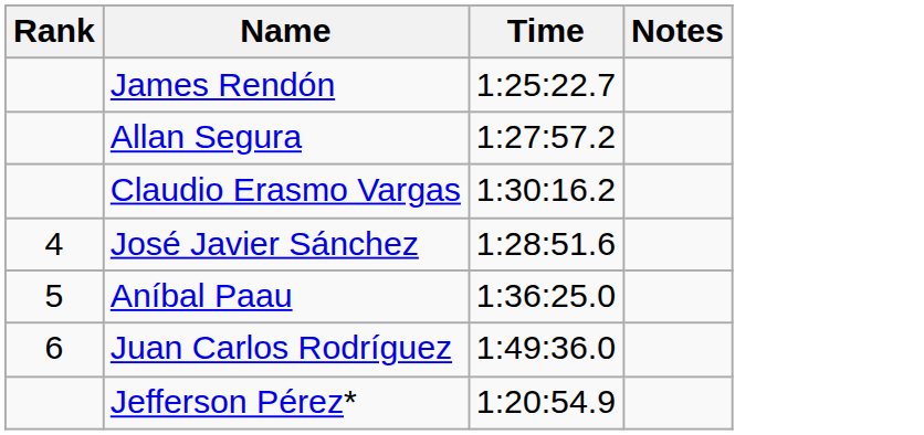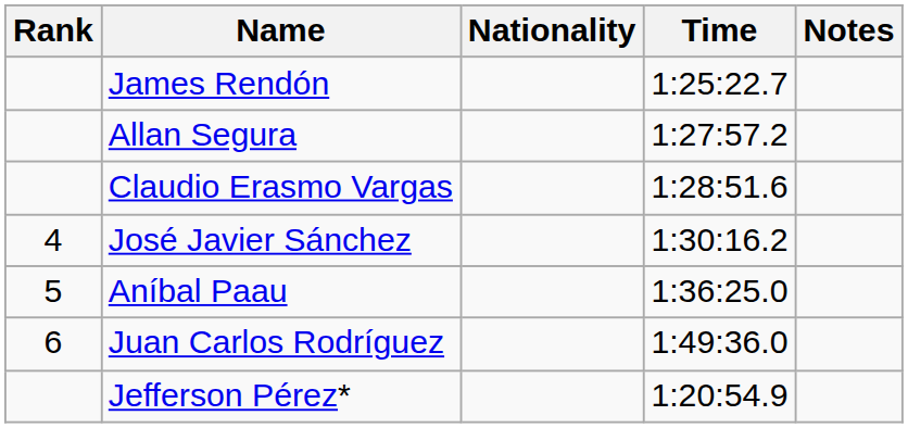+ column: Nationality
Claudio Erasmo Vargas | Time: 1:30:16.2 -> 1:28:51.6
José Javier Sánchez | Time: 1:28:51.6 -> 1:30:16.2
